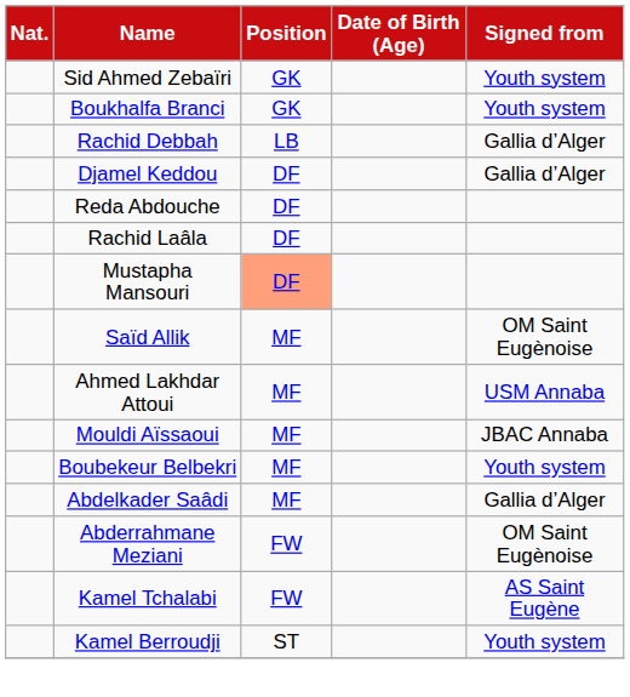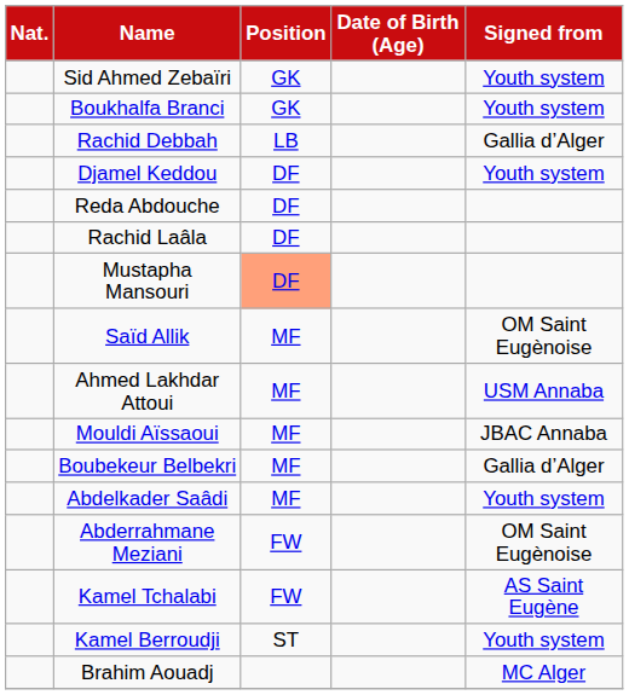Djamel Keddou | Signed from: Gallia d’Alger -> Youth system
Boubekeur Belbekri | Signed from: Youth system -> Gallia d’Alger
Abdelkader Saâdi | Signed from: Gallia d’Alger -> Youth system
+ row: Brahim Aouadj | MC Alger
